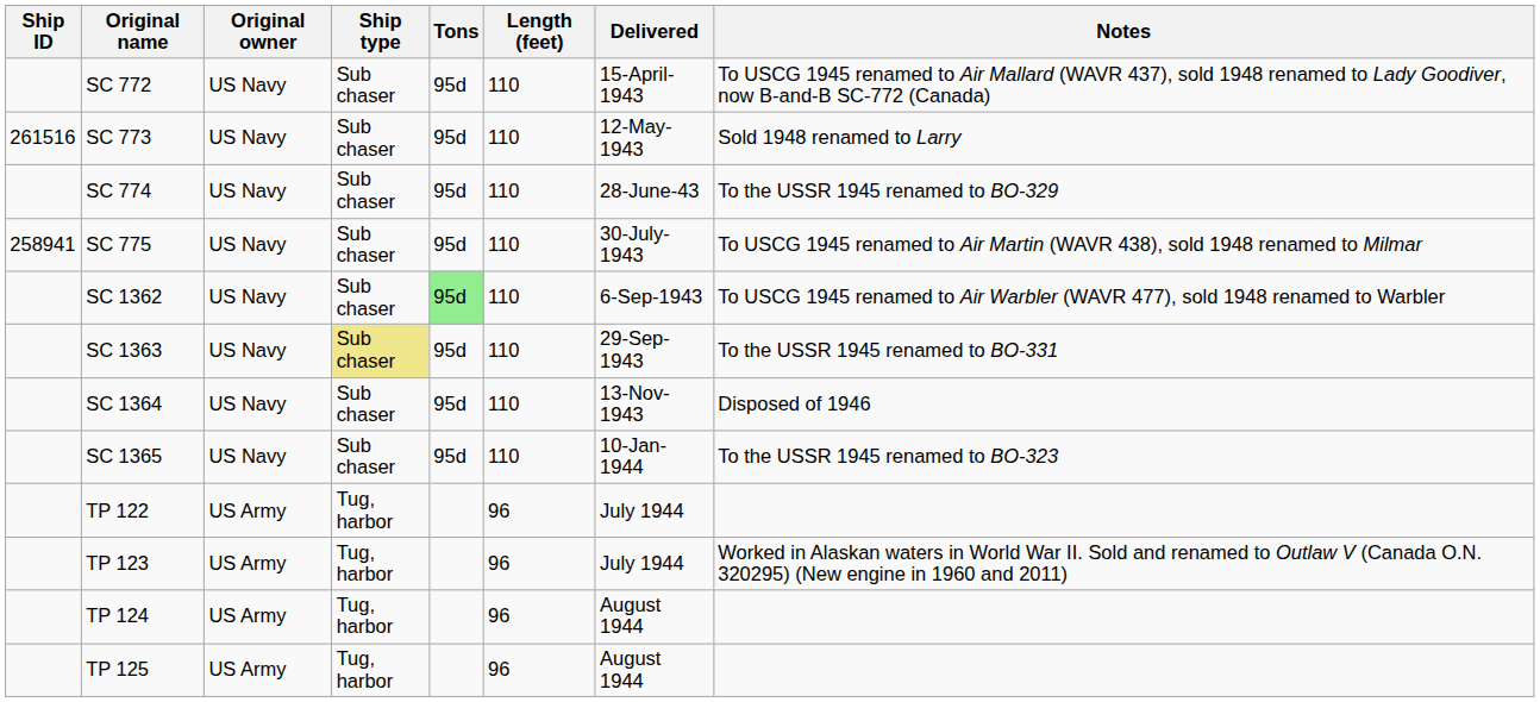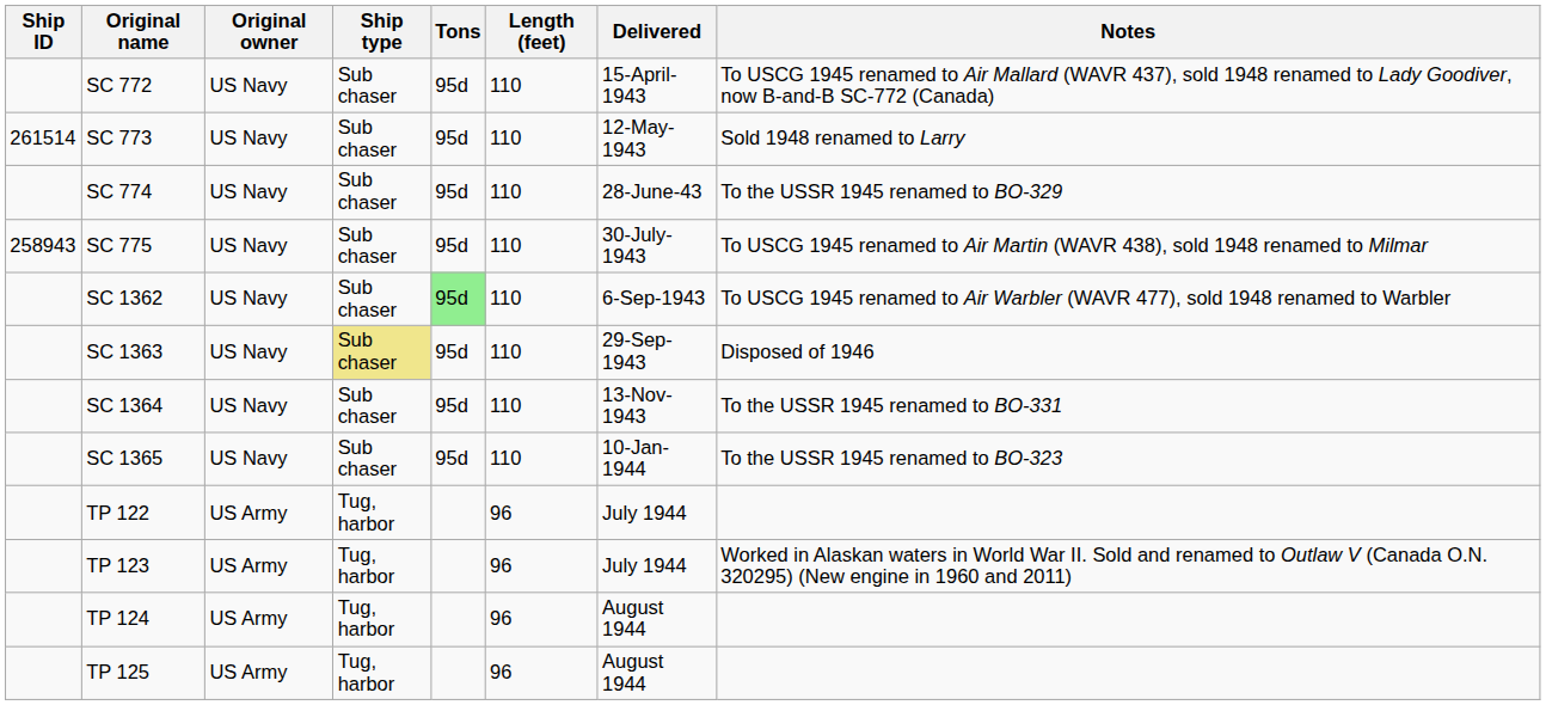SC 773 | Ship ID: 261516 -> 261514
SC 775 | Ship ID: 258941 -> 258943
SC 1363 | Notes: To the USSR 1945 renamed to BO-331 -> Disposed of 1946
SC 1364 | Notes: Disposed of 1946 -> To the USSR 1945 renamed to BO-331
